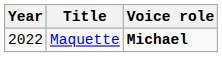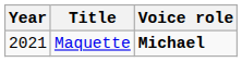Maquette | Year: 2022 -> 2021
